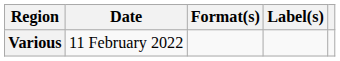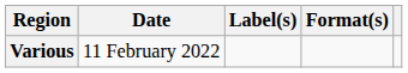columns swapped: Format(s) <-> Label(s)
